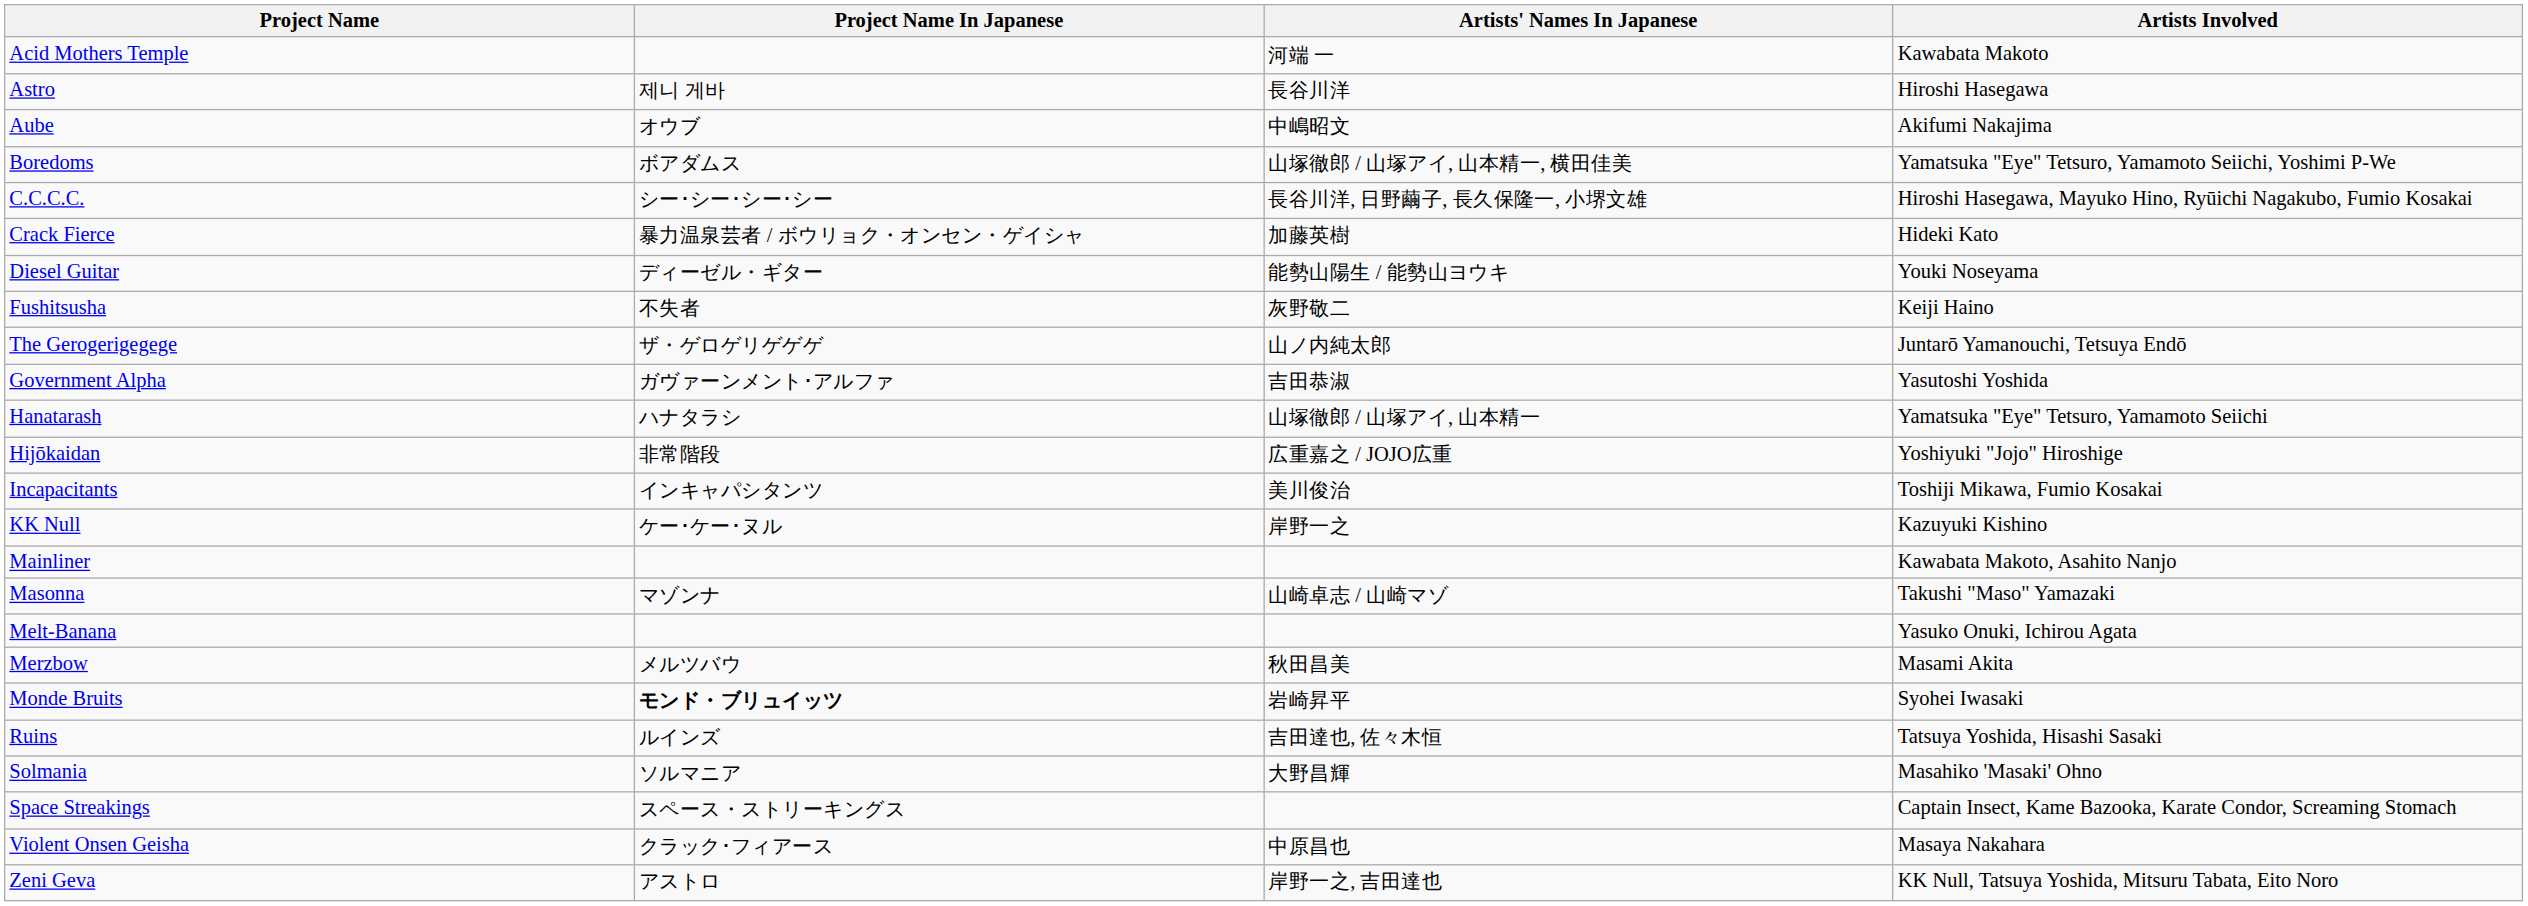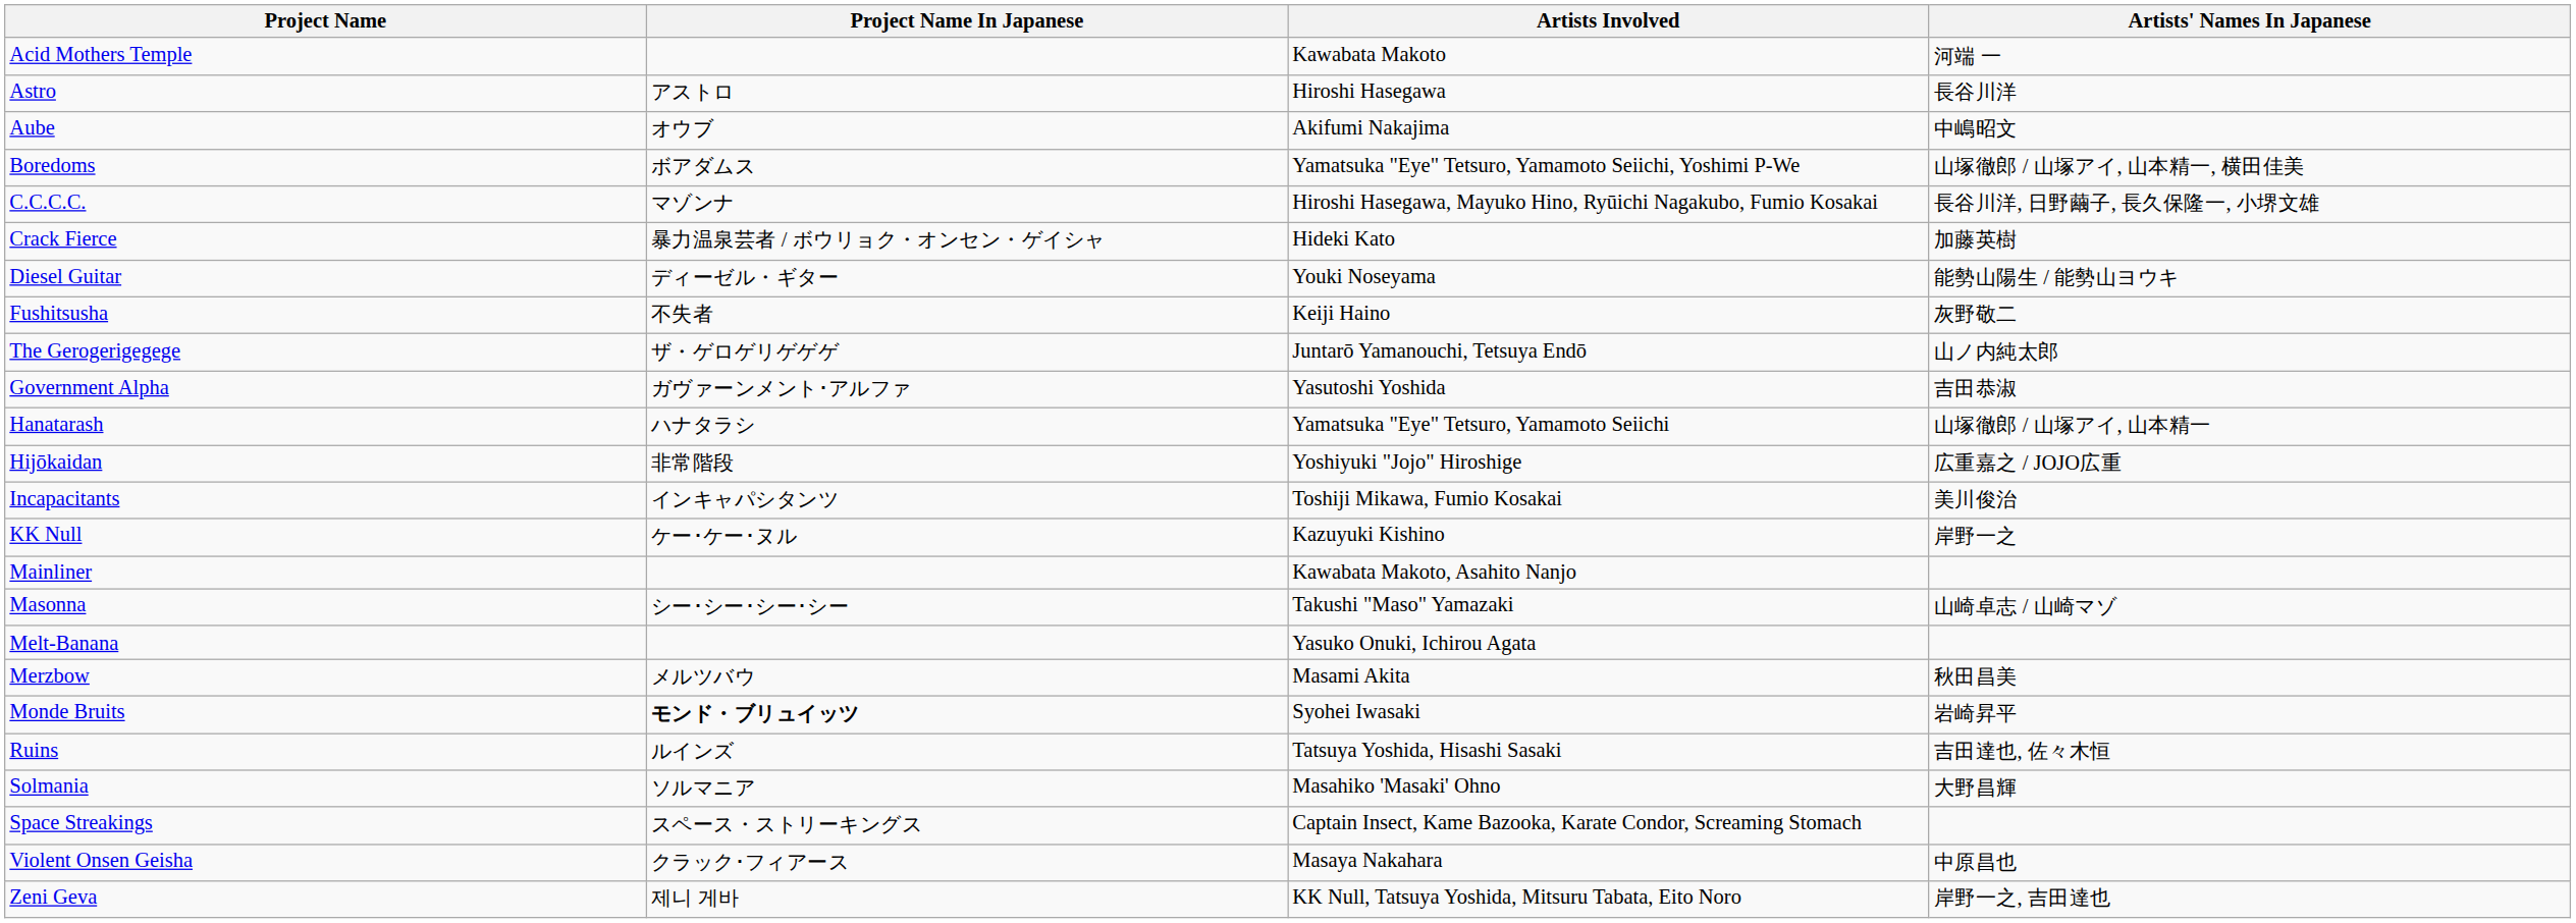columns swapped: Artists Involved <-> Artists' Names In Japanese
Astro | Project Name In Japanese: 제니 게바 -> アストロ
C.C.C.C. | Project Name In Japanese: シー･シー･シー･シー -> マゾンナ
Masonna | Project Name In Japanese: マゾンナ -> シー･シー･シー･シー
Zeni Geva | Project Name In Japanese: アストロ -> 제니 게바
